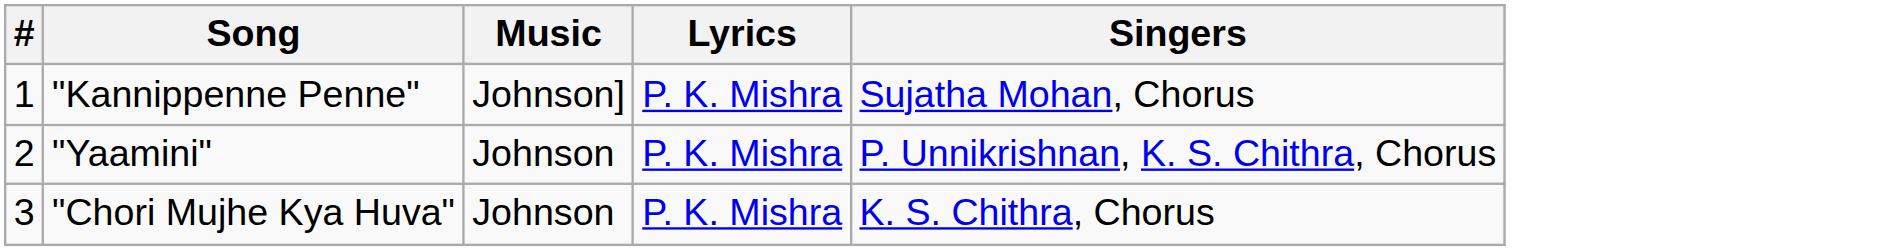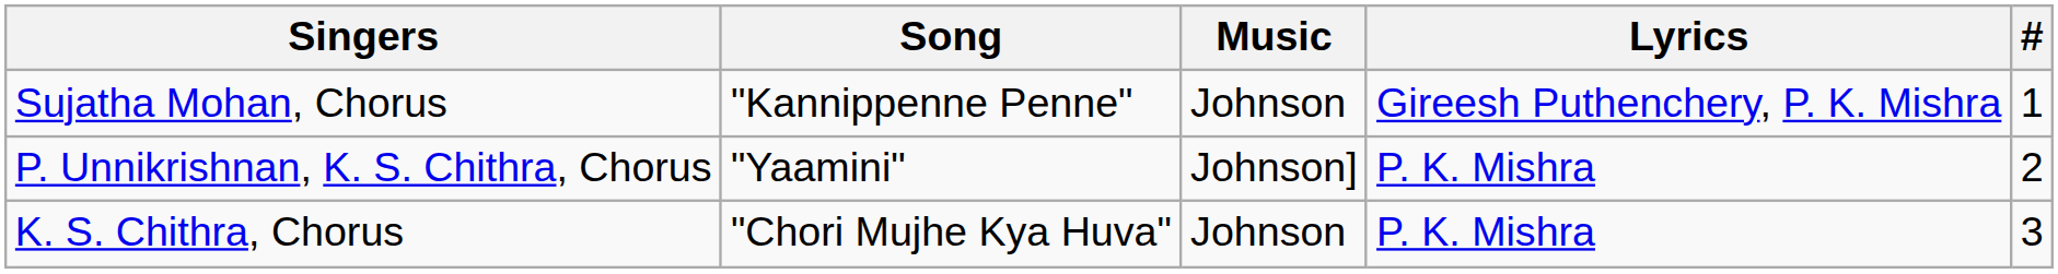columns swapped: # <-> Singers
"Kannippenne Penne" | Music: Johnson] -> Johnson
"Kannippenne Penne" | Lyrics: P. K. Mishra -> Gireesh Puthenchery, P. K. Mishra
"Yaamini" | Music: Johnson -> Johnson]
